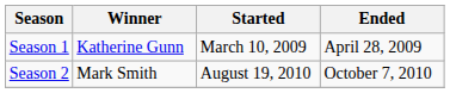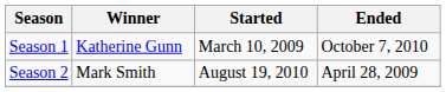Season 1 | Ended: April 28, 2009 -> October 7, 2010
Season 2 | Ended: October 7, 2010 -> April 28, 2009
